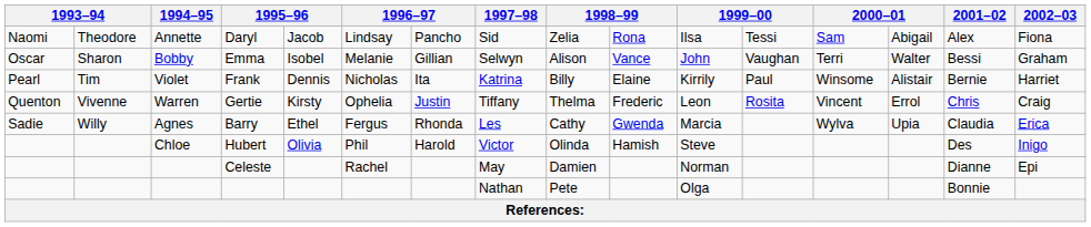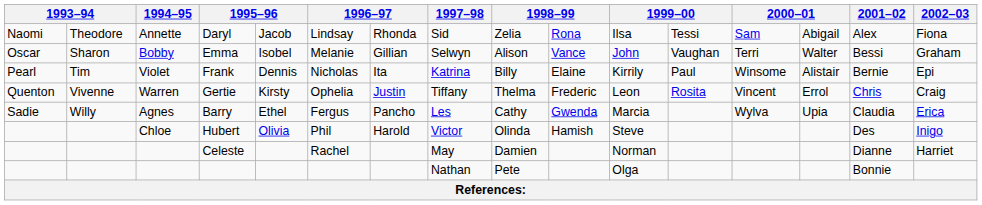Daryl | column 7: Pancho -> Rhonda
Frank | 2002–03: Harriet -> Epi
Barry | column 7: Rhonda -> Pancho
Celeste | 2002–03: Epi -> Harriet
